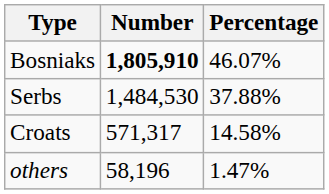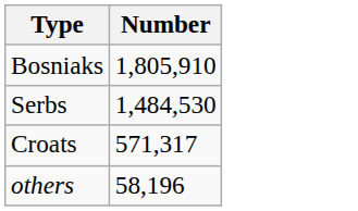- column: Percentage | 46.07% | 37.88% | 14.58% | 1.47%
Bosniaks | Number: bold -> normal
